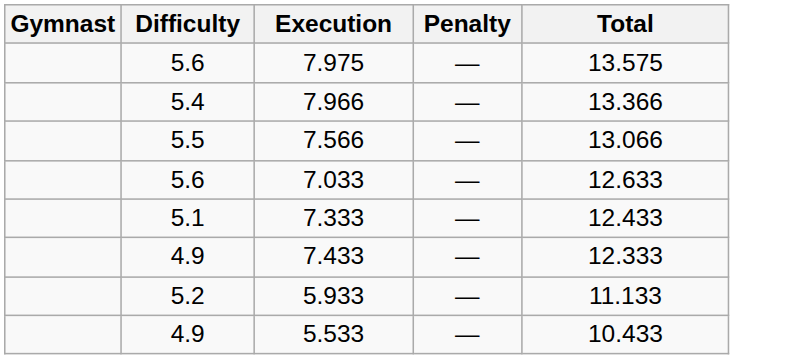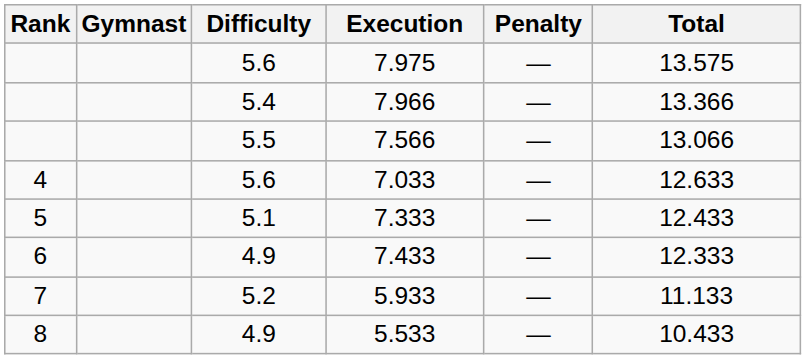+ column: Rank | 4 | 5 | 6 | 7 | 8
